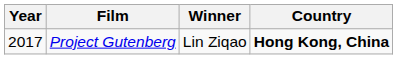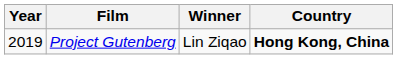Project Gutenberg | Year: 2017 -> 2019
